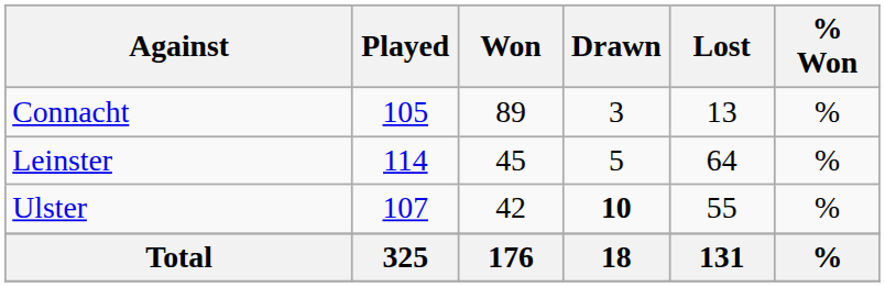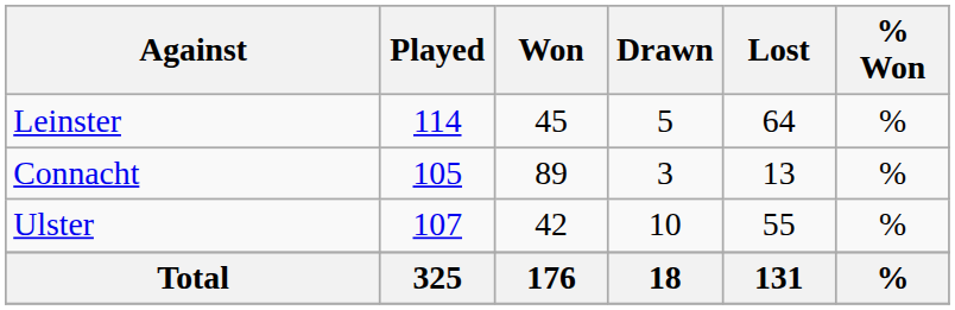rows swapped: Connacht <-> Leinster
Ulster | Drawn: bold -> normal
